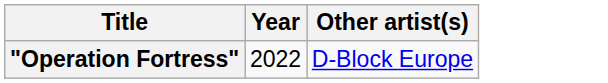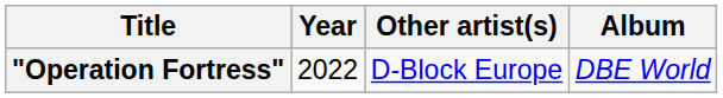+ column: Album | DBE World
